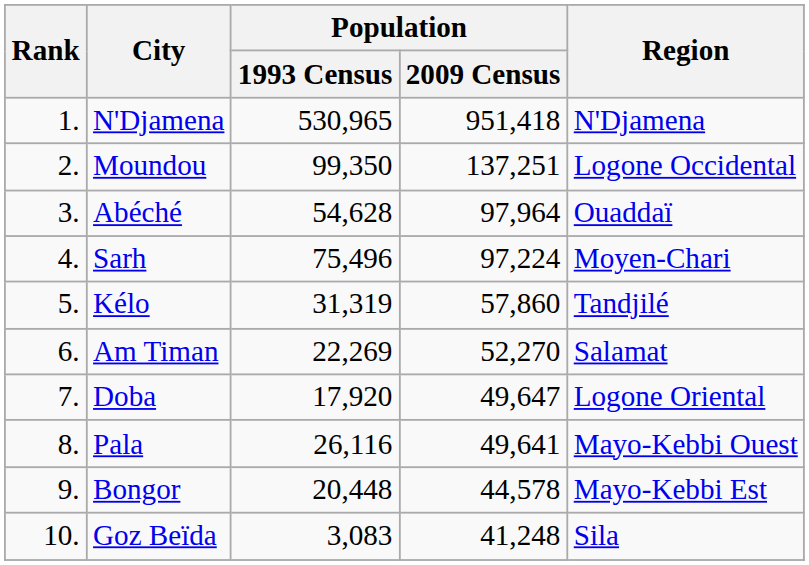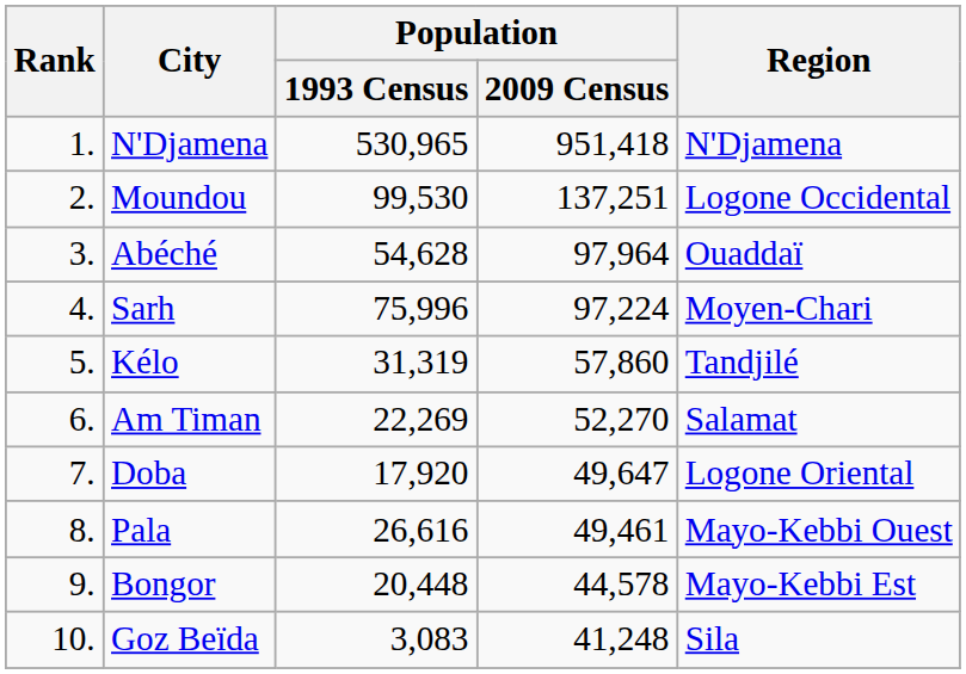Moundou | Population / 1993 Census: 99,350 -> 99,530
Sarh | Population / 1993 Census: 75,496 -> 75,996
Pala | Population / 1993 Census: 26,116 -> 26,616
Pala | Population / 2009 Census: 49,641 -> 49,461
